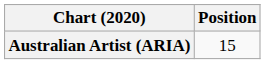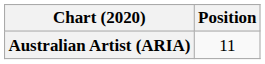Australian Artist (ARIA) | Position: 15 -> 11
